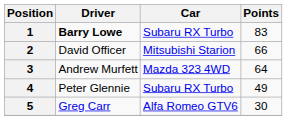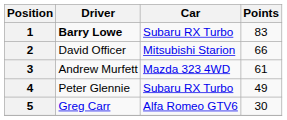3 | Points: 64 -> 61
